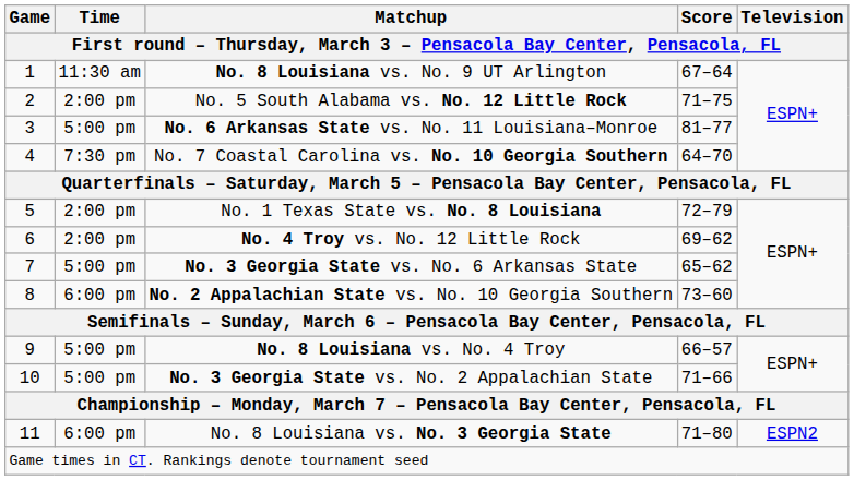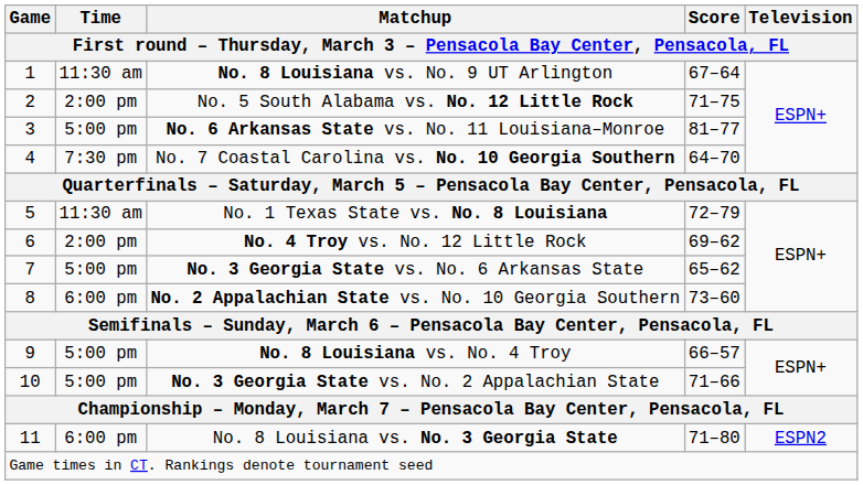No. 1 Texas State vs. No. 8 Louisiana | Time: 2:00 pm -> 11:30 am
